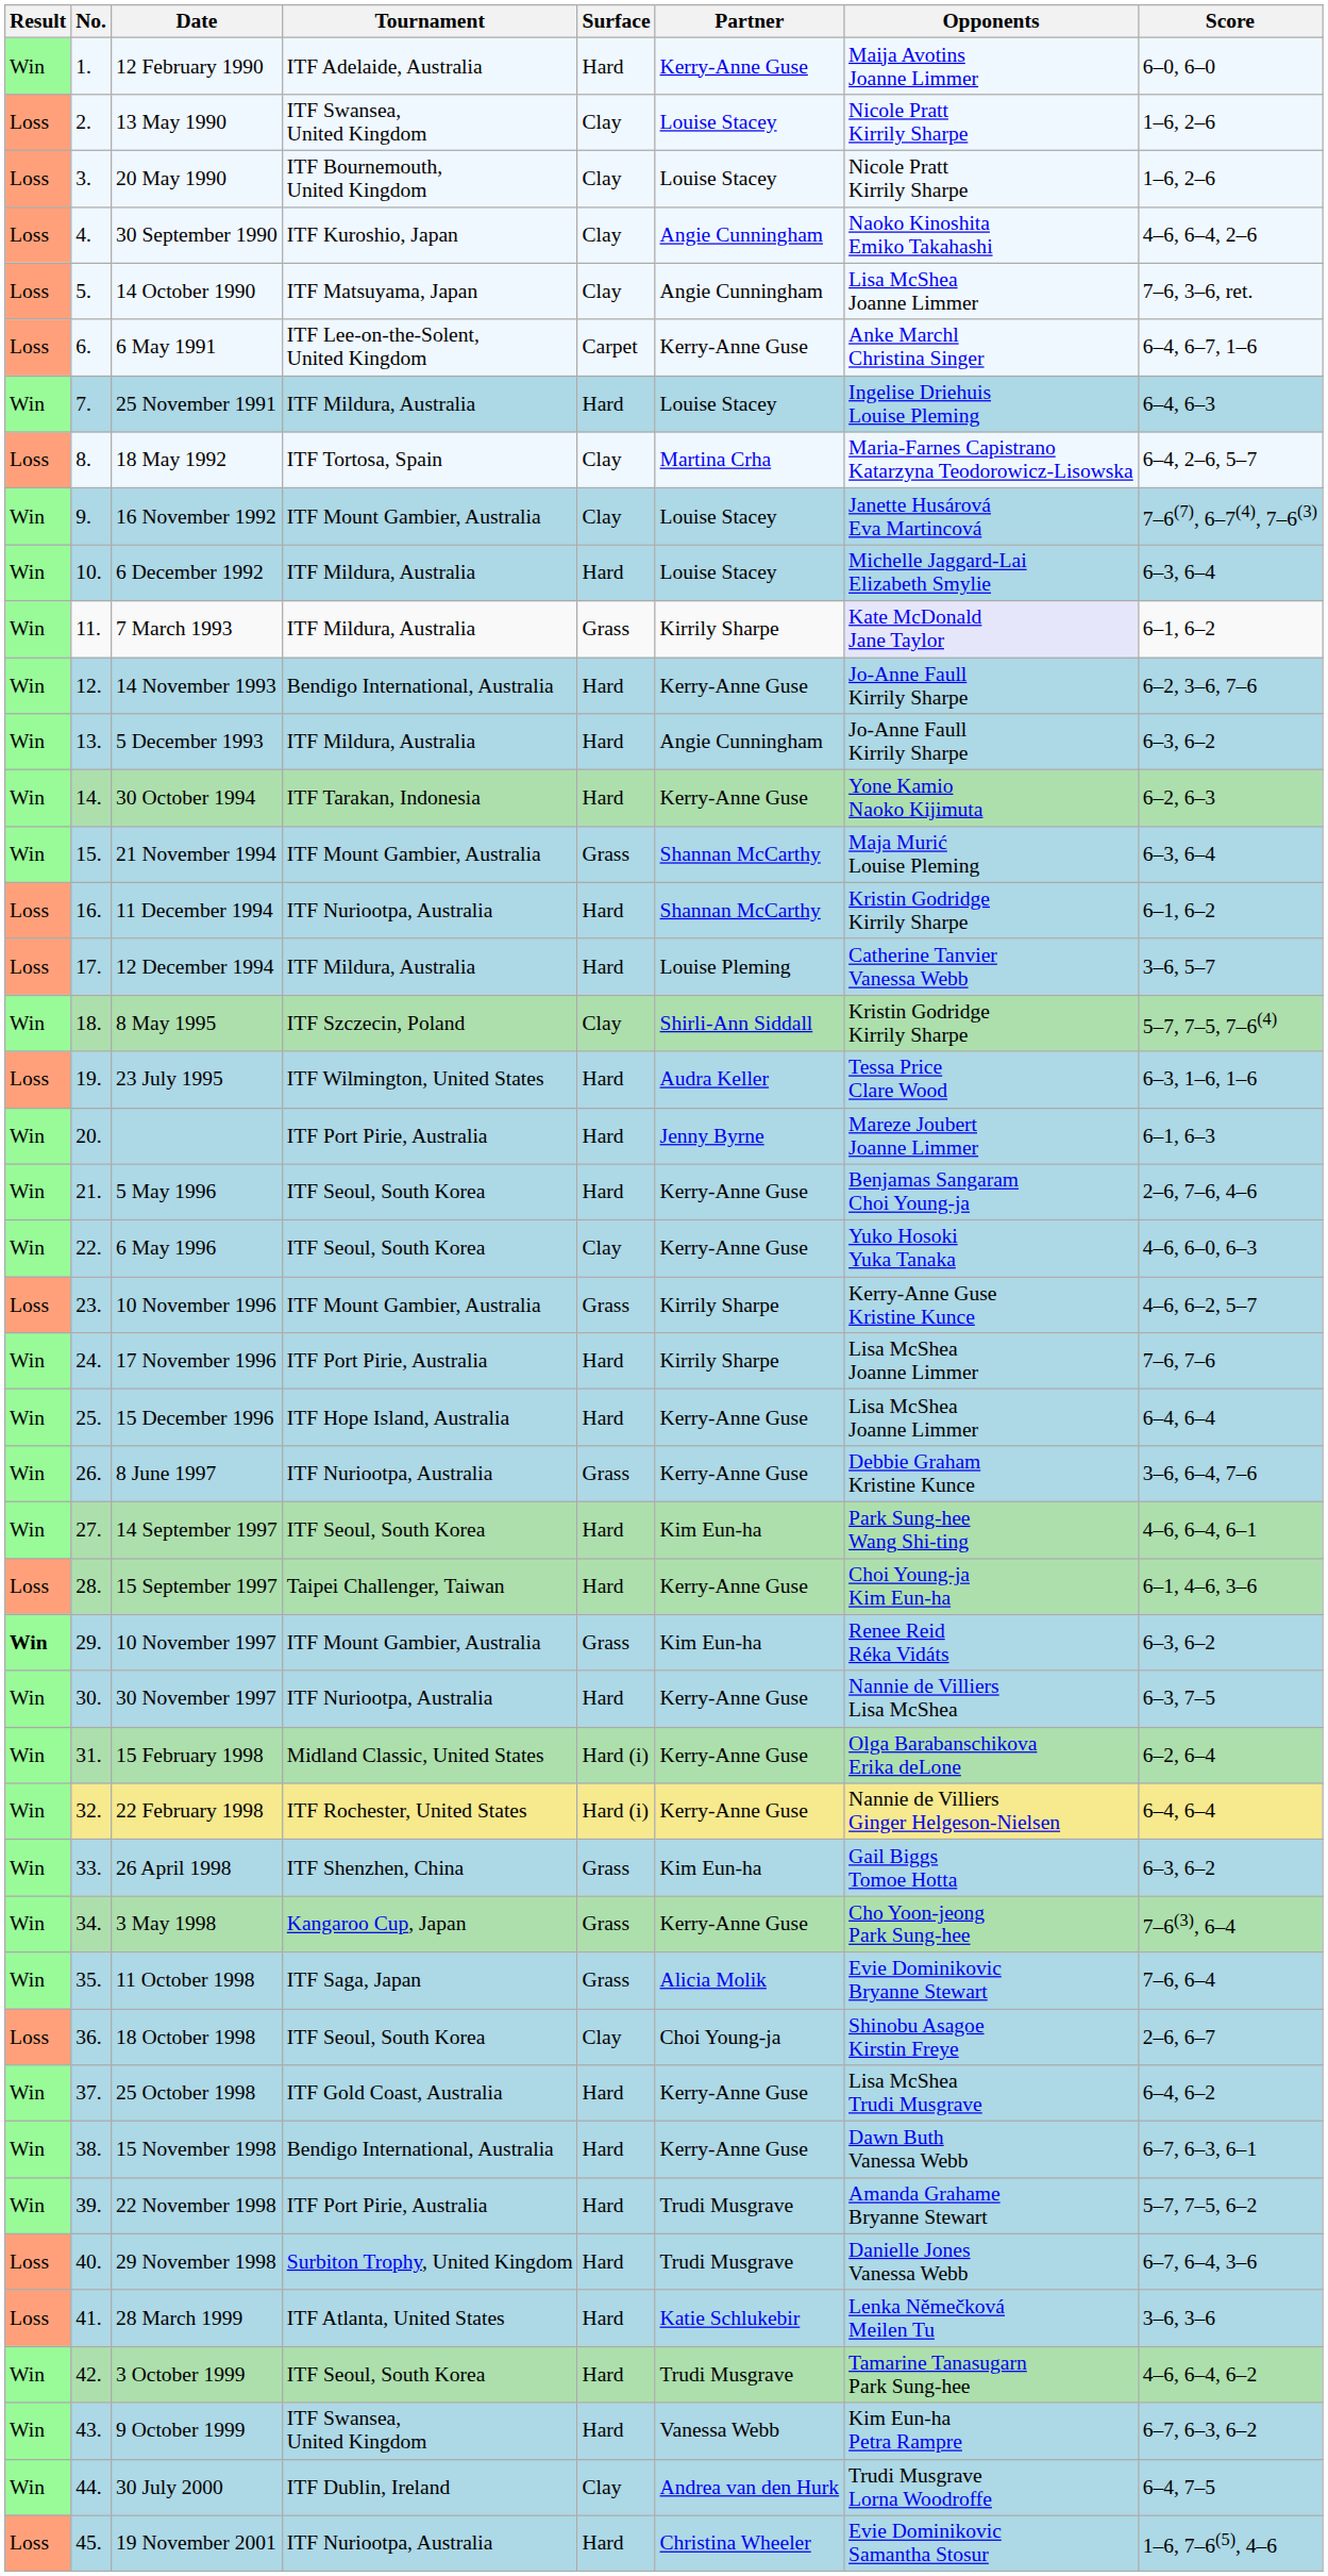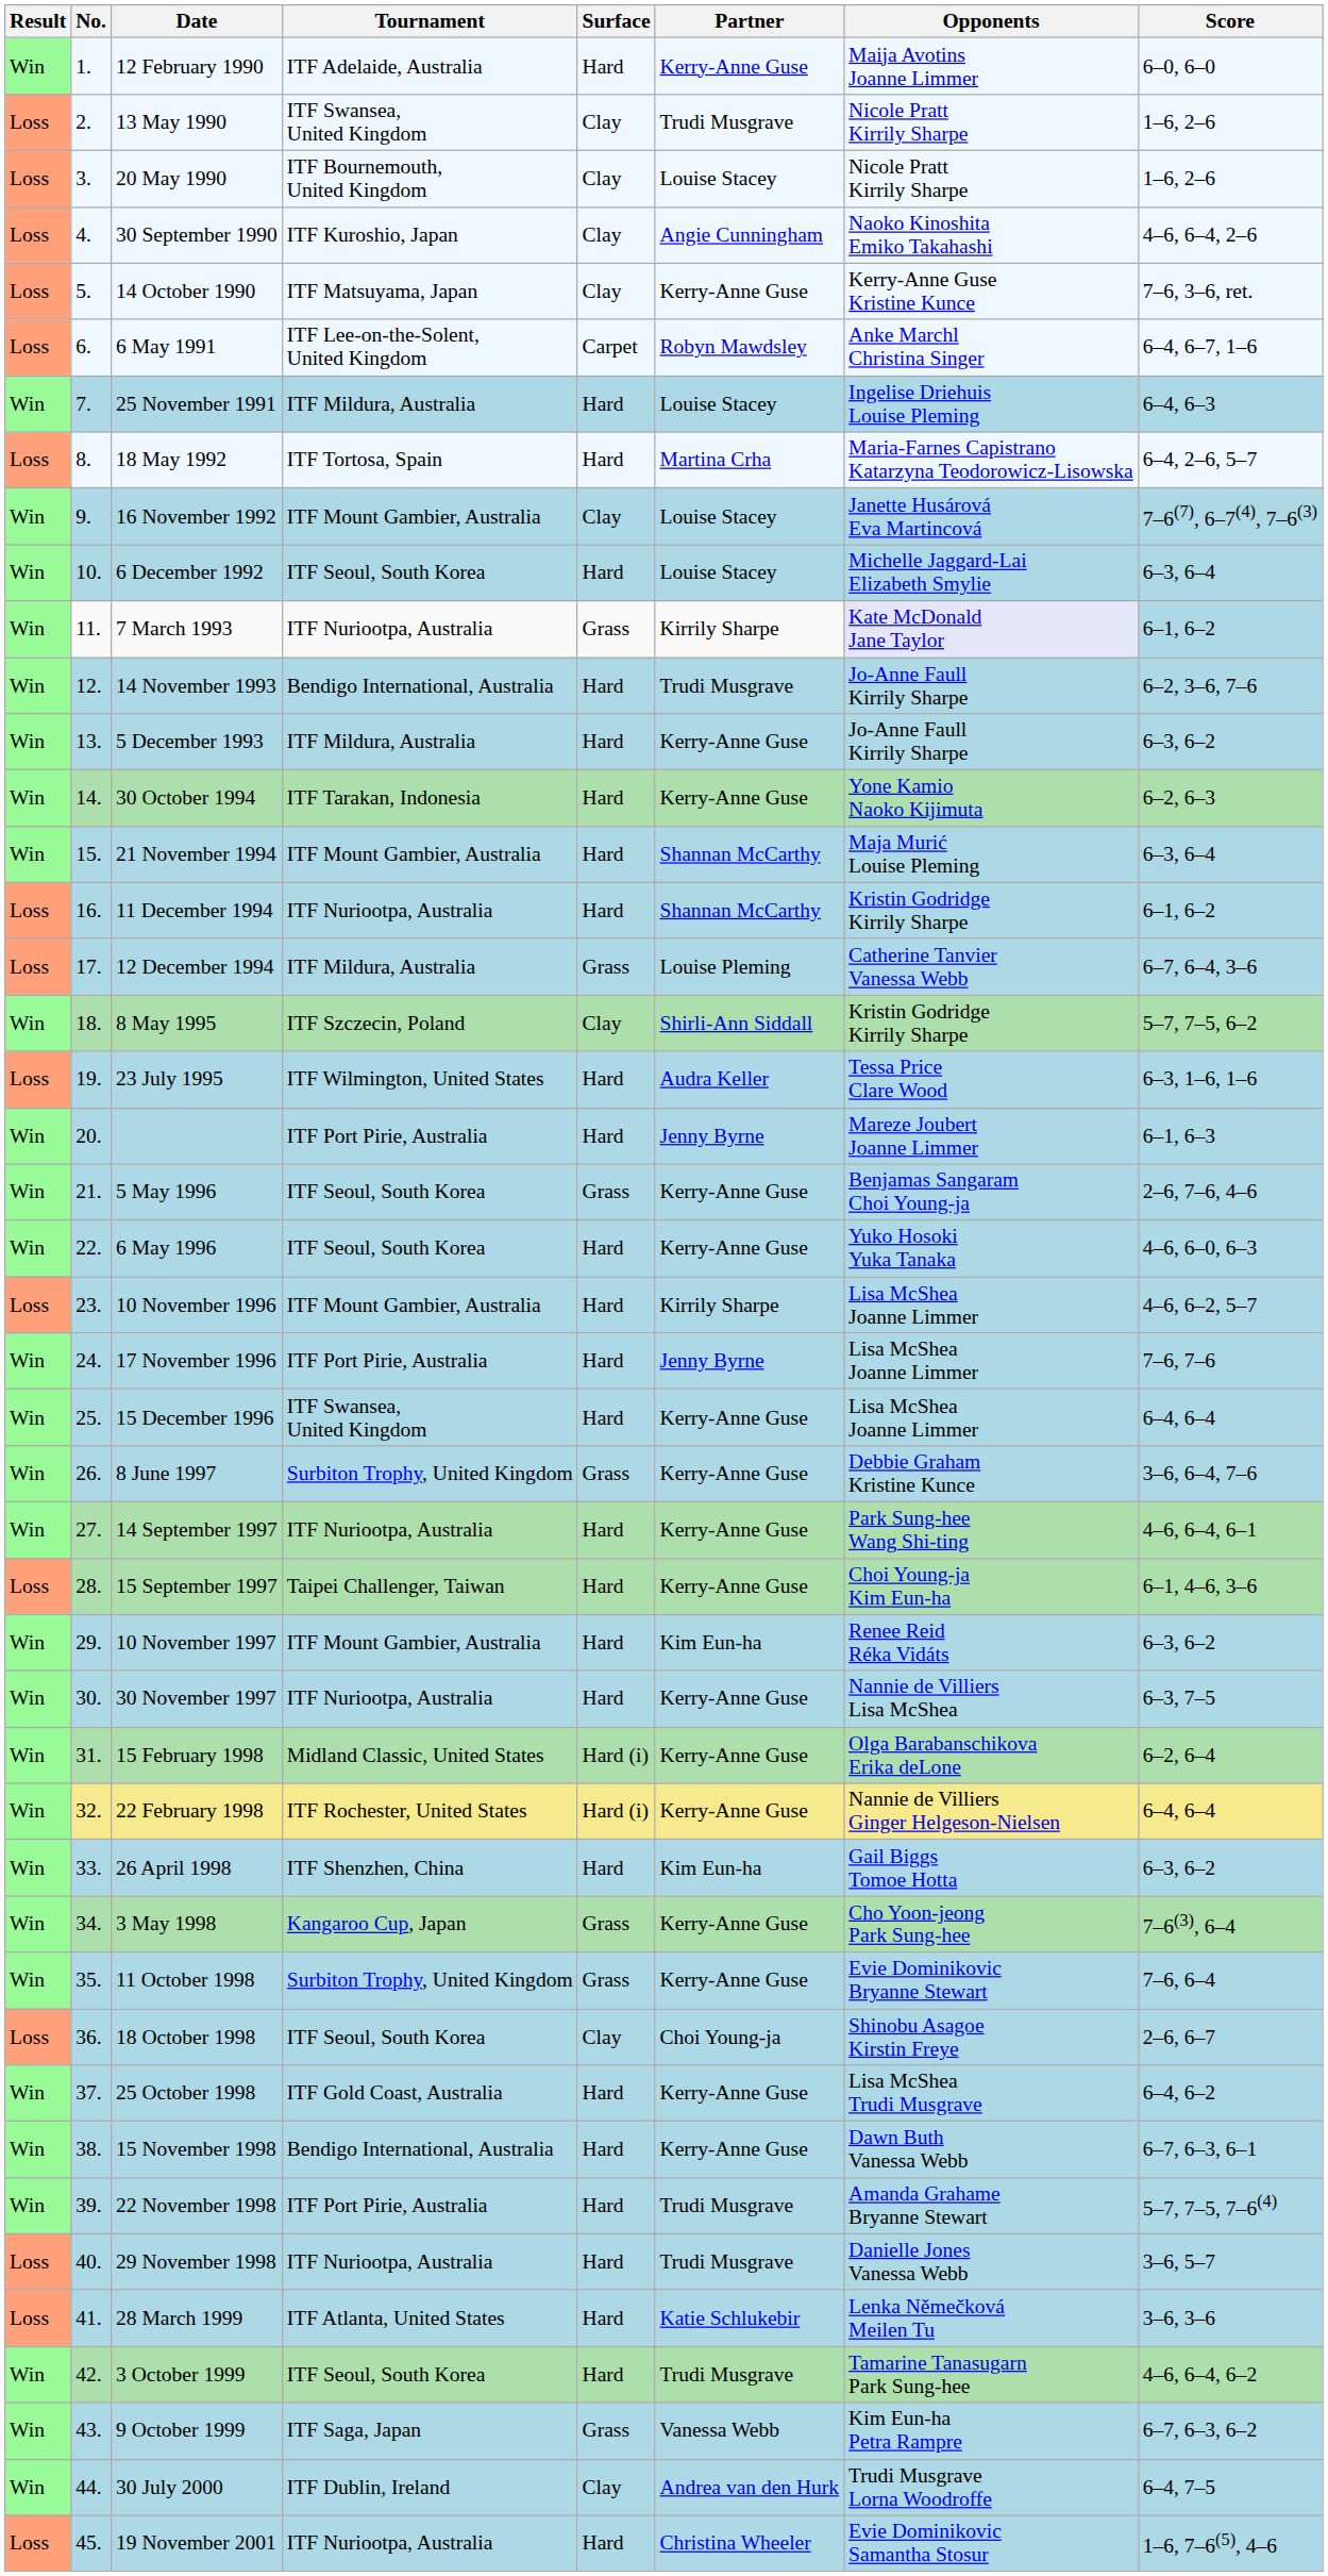13 May 1990 | Partner: Louise Stacey -> Trudi Musgrave
14 October 1990 | Partner: Angie Cunningham -> Kerry-Anne Guse
14 October 1990 | Opponents: Lisa McShea Joanne Limmer -> Kerry-Anne Guse Kristine Kunce
6 May 1991 | Partner: Kerry-Anne Guse -> Robyn Mawdsley
18 May 1992 | Surface: Clay -> Hard
6 December 1992 | Tournament: ITF Mildura, Australia -> ITF Seoul, South Korea
7 March 1993 | Tournament: ITF Mildura, Australia -> ITF Nuriootpa, Australia
7 March 1993 | Score: no background -> lightblue background
14 November 1993 | Partner: Kerry-Anne Guse -> Trudi Musgrave
5 December 1993 | Partner: Angie Cunningham -> Kerry-Anne Guse
21 November 1994 | Surface: Grass -> Hard
12 December 1994 | Surface: Hard -> Grass
12 December 1994 | Score: 3–6, 5–7 -> 6–7, 6–4, 3–6
8 May 1995 | Score: 5–7, 7–5, 7–6(4) -> 5–7, 7–5, 6–2
5 May 1996 | Surface: Hard -> Grass
6 May 1996 | Surface: Clay -> Hard
10 November 1996 | Surface: Grass -> Hard
10 November 1996 | Opponents: Kerry-Anne Guse Kristine Kunce -> Lisa McShea Joanne Limmer
17 November 1996 | Partner: Kirrily Sharpe -> Jenny Byrne
15 December 1996 | Tournament: ITF Hope Island, Australia -> ITF Swansea, United Kingdom
8 June 1997 | Tournament: ITF Nuriootpa, Australia -> Surbiton Trophy, United Kingdom
14 September 1997 | Tournament: ITF Seoul, South Korea -> ITF Nuriootpa, Australia
14 September 1997 | Partner: Kim Eun-ha -> Kerry-Anne Guse
10 November 1997 | Result: bold -> normal
10 November 1997 | Surface: Grass -> Hard
26 April 1998 | Surface: Grass -> Hard
11 October 1998 | Tournament: ITF Saga, Japan -> Surbiton Trophy, United Kingdom
11 October 1998 | Partner: Alicia Molik -> Kerry-Anne Guse
22 November 1998 | Score: 5–7, 7–5, 6–2 -> 5–7, 7–5, 7–6(4)
29 November 1998 | Tournament: Surbiton Trophy, United Kingdom -> ITF Nuriootpa, Australia
29 November 1998 | Score: 6–7, 6–4, 3–6 -> 3–6, 5–7
9 October 1999 | Tournament: ITF Swansea, United Kingdom -> ITF Saga, Japan
9 October 1999 | Surface: Hard -> Grass
